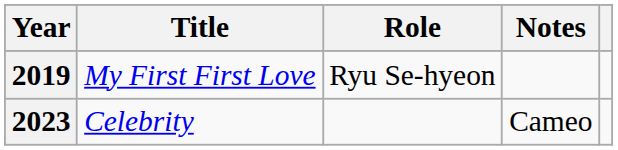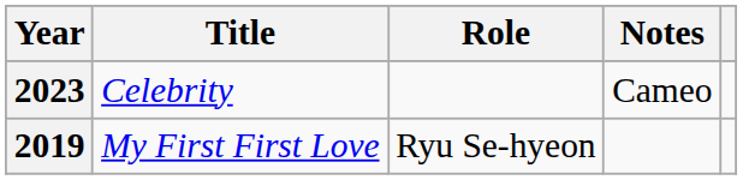rows swapped: 2019 <-> 2023
